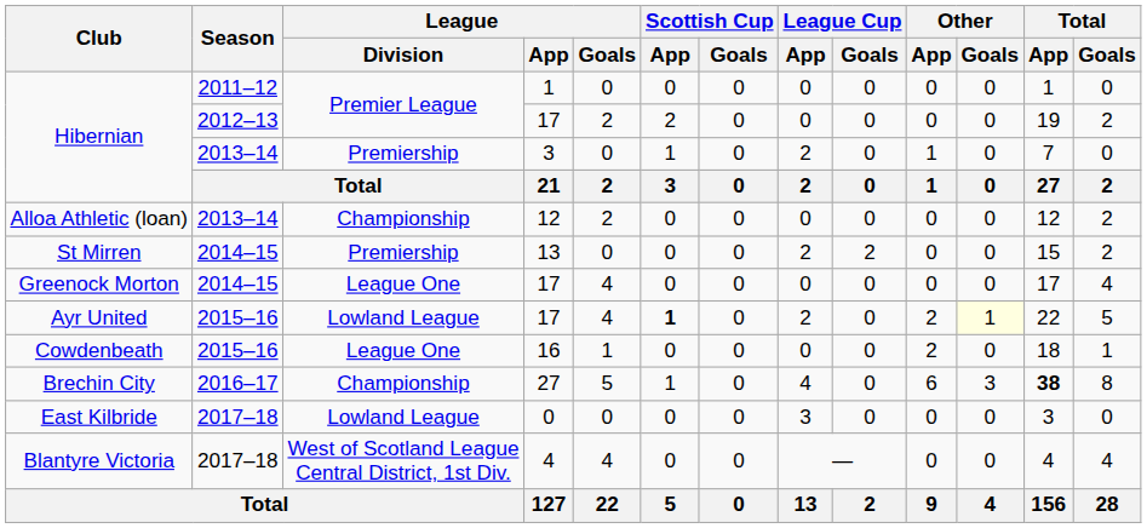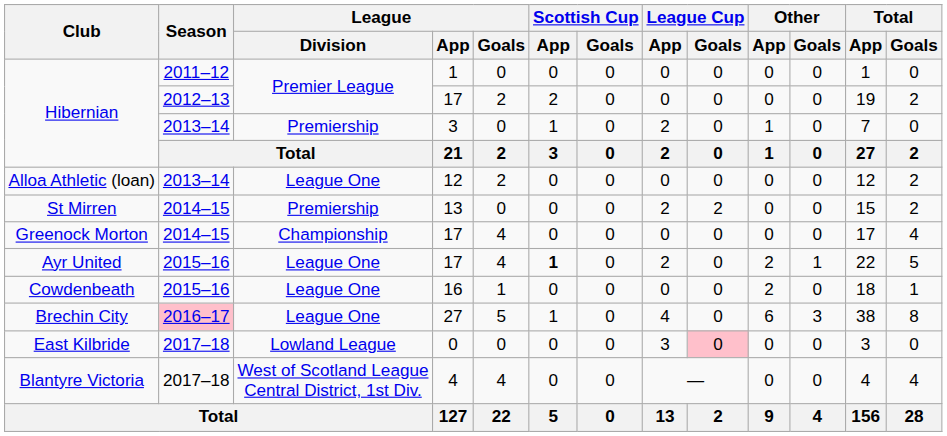Alloa Athletic (loan) | League / Division: Championship -> League One
Greenock Morton | League / Division: League One -> Championship
Ayr United | League / Division: Lowland League -> League One
Ayr United | Other / Goals: lightyellow background -> no background
Brechin City | Season: no background -> pink background
Brechin City | League / Division: Championship -> League One
Brechin City | Total / App: bold -> normal
East Kilbride | League Cup / Goals: no background -> pink background
